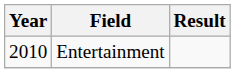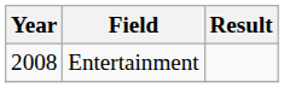Entertainment | Year: 2010 -> 2008
